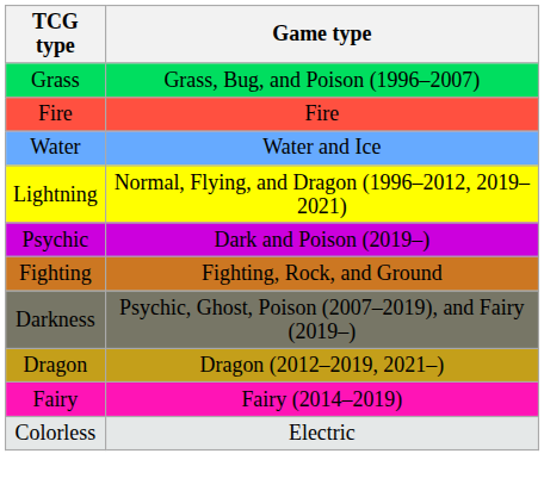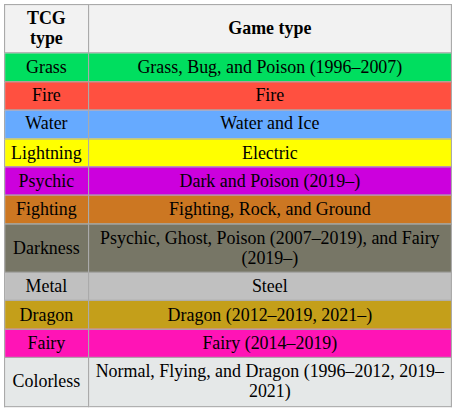Lightning | Game type: Normal, Flying, and Dragon (1996–2012, 2019–2021) -> Electric
+ row: Metal | Steel
Colorless | Game type: Electric -> Normal, Flying, and Dragon (1996–2012, 2019–2021)
